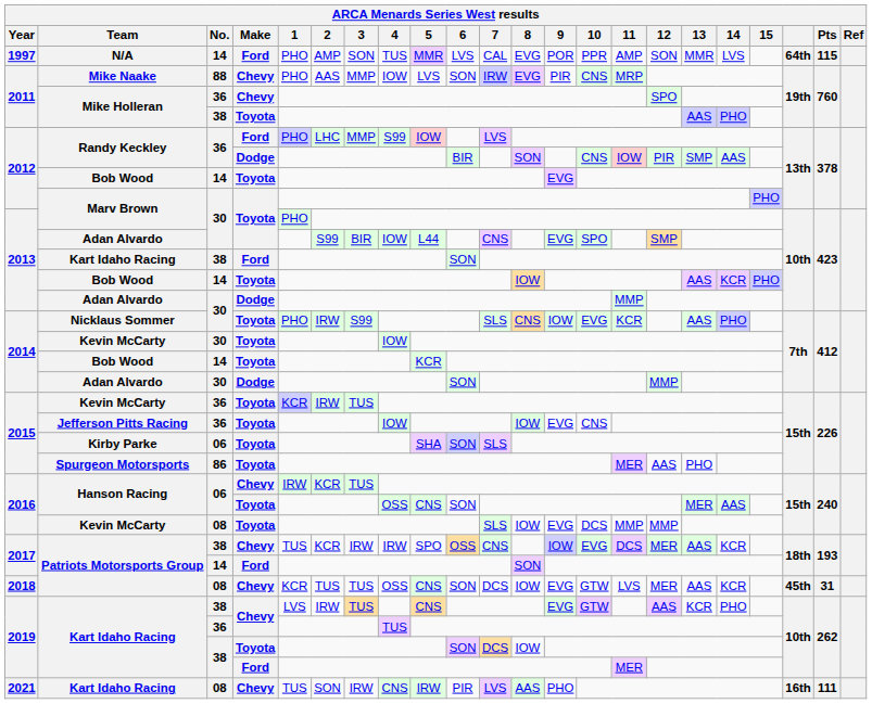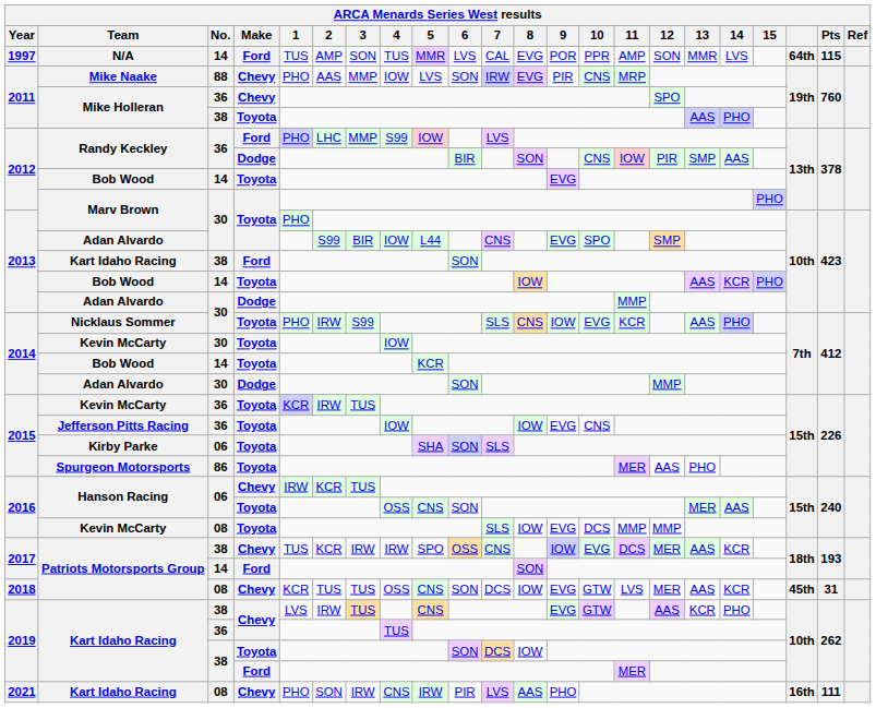N/A | 1: PHO -> TUS
2021 / Kart Idaho Racing | 1: TUS -> PHO
